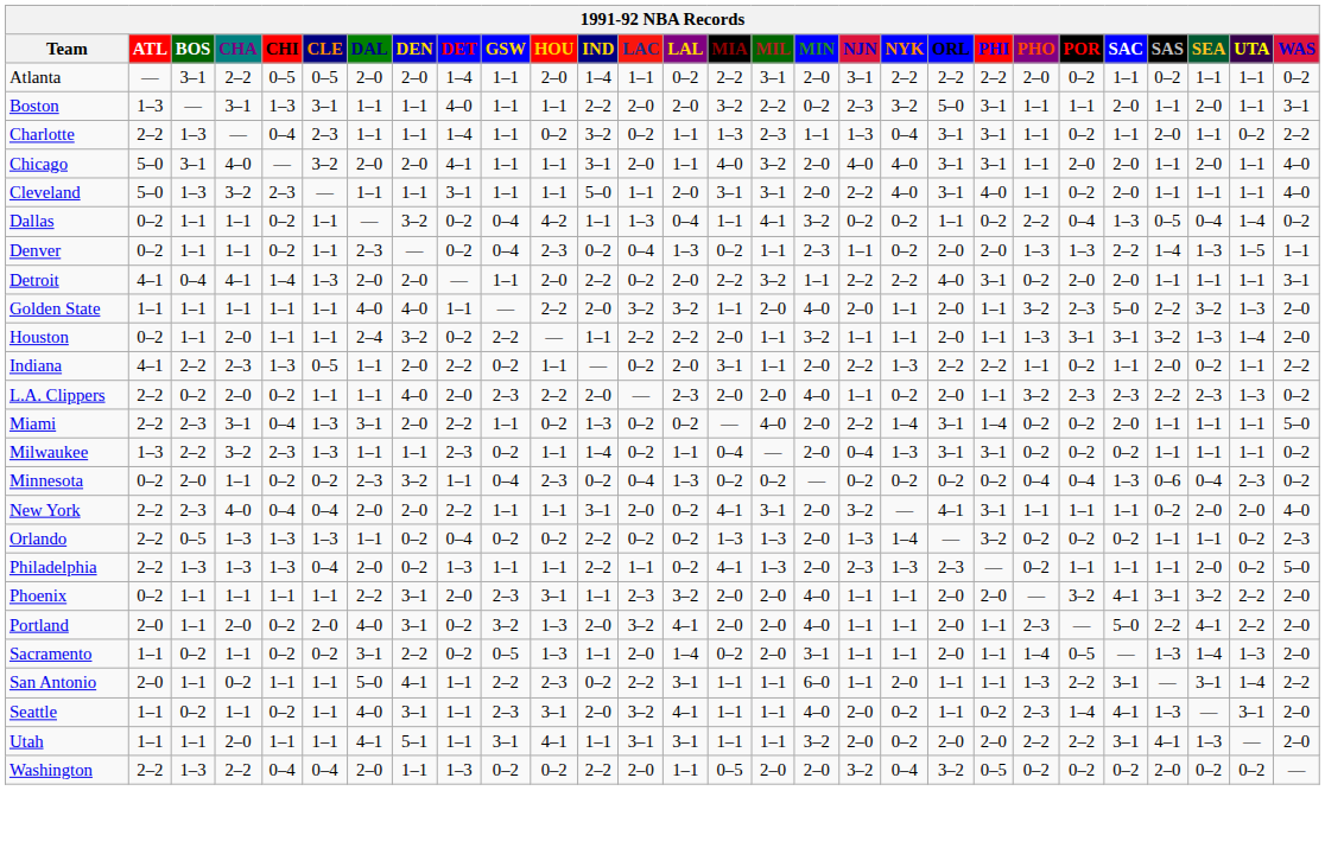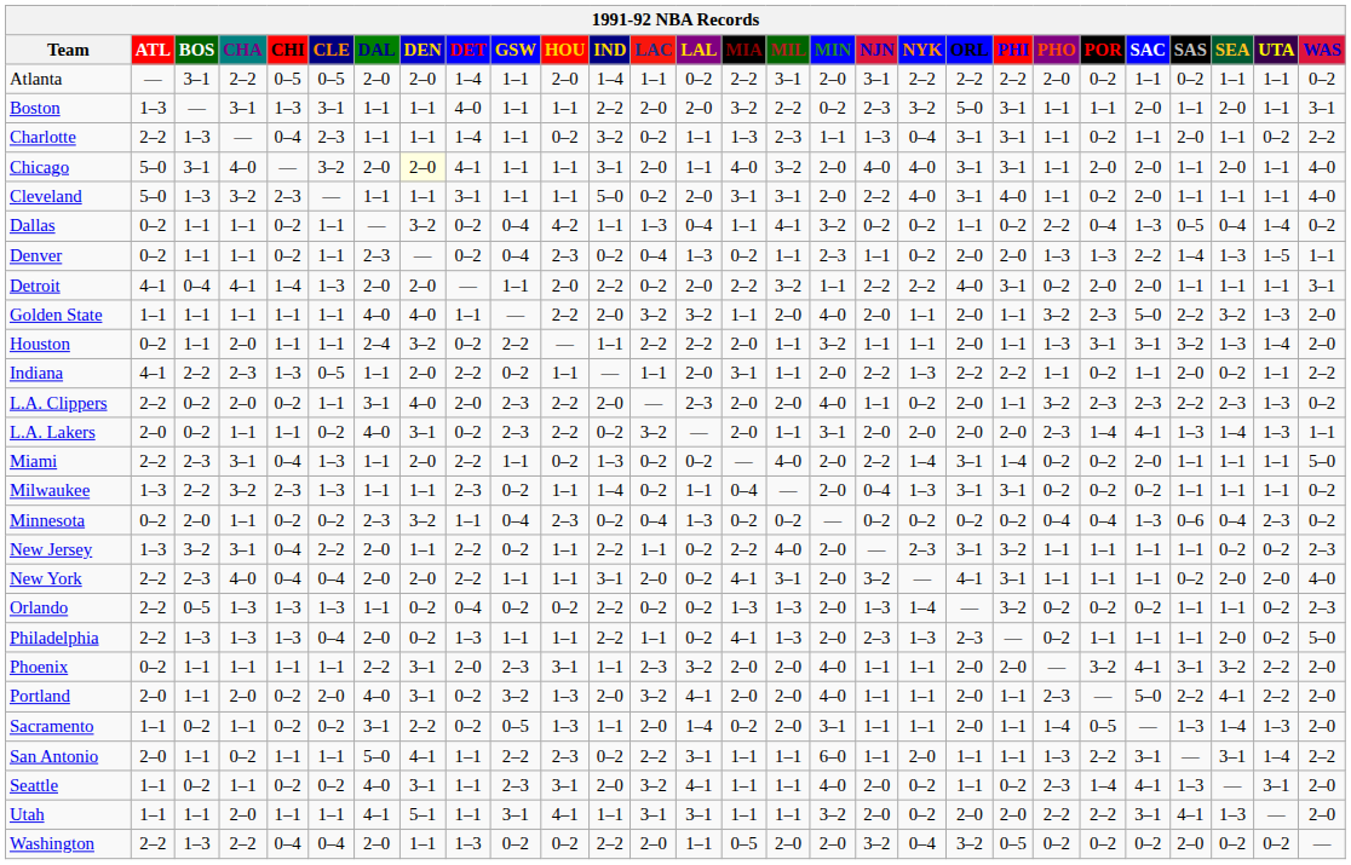Chicago | DEN: no background -> lightyellow background
Cleveland | LAC: 1–1 -> 0–2
Indiana | LAC: 0–2 -> 1–1
L.A. Clippers | DAL: 1–1 -> 3–1
+ row: L.A. Lakers | 2–0 | 0–2 | 1–1 | 1–1 | 0–2 | 4–0 | 3–1 | 0–2 | 2–3 | 2–2 | 0–2 | 3–2 | — | 2–0 | 1–1 | 3–1 | 2–0 | 2–0 | 2–0 | 2–0 | 2–3 | 1–4 | 4–1 | 1–3 | 1–4 | 1–3 | 1–1
Miami | DAL: 3–1 -> 1–1
+ row: New Jersey | 1–3 | 3–2 | 3–1 | 0–4 | 2–2 | 2–0 | 1–1 | 2–2 | 0–2 | 1–1 | 2–2 | 1–1 | 0–2 | 2–2 | 4–0 | 2–0 | — | 2–3 | 3–1 | 3–2 | 1–1 | 1–1 | 1–1 | 1–1 | 0–2 | 0–2 | 2–3
Seattle | CLE: 1–1 -> 0–2
